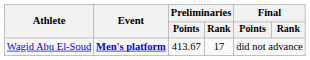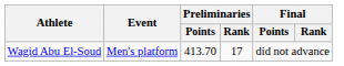Wagid Abu El-Soud | Event: bold -> normal
Wagid Abu El-Soud | Preliminaries / Points: 413.67 -> 413.70
